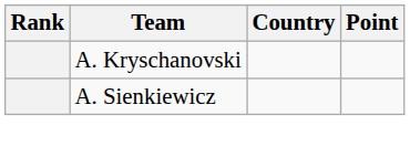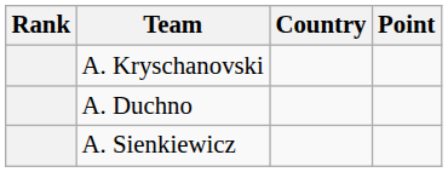+ row: A. Duchno
